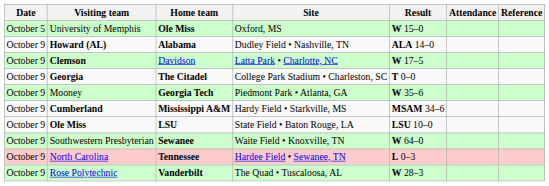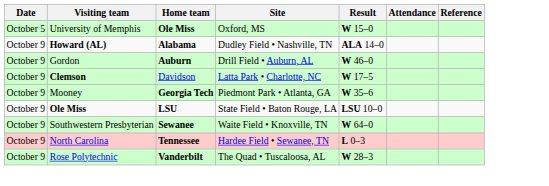+ row: October 9 | Gordon | Auburn | Drill Field • Auburn, AL | W 46–0
- row: October 9 | Georgia | The Citadel | College Park Stadium • Charleston, SC | T 0–0
- row: October 9 | Cumberland | Mississippi A&M | Hardy Field • Starkville, MS | MSAM 34–6
